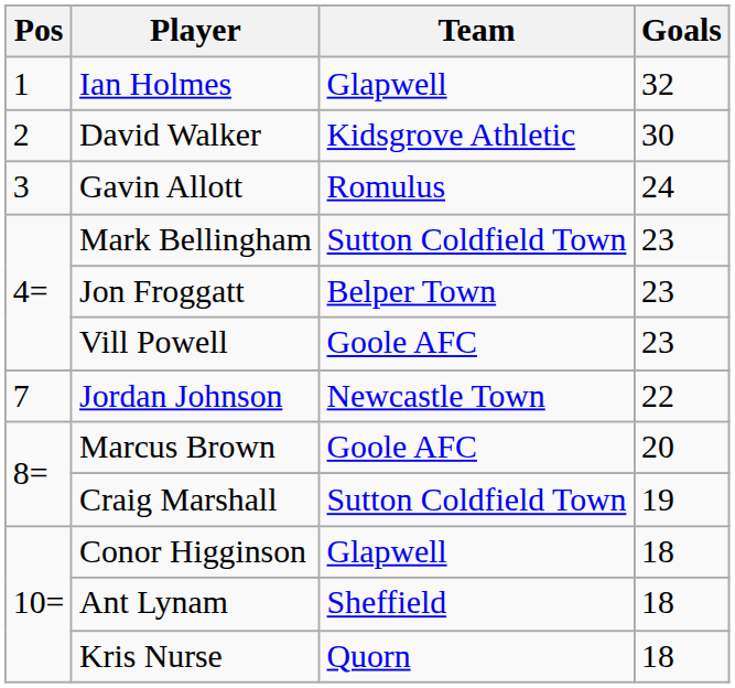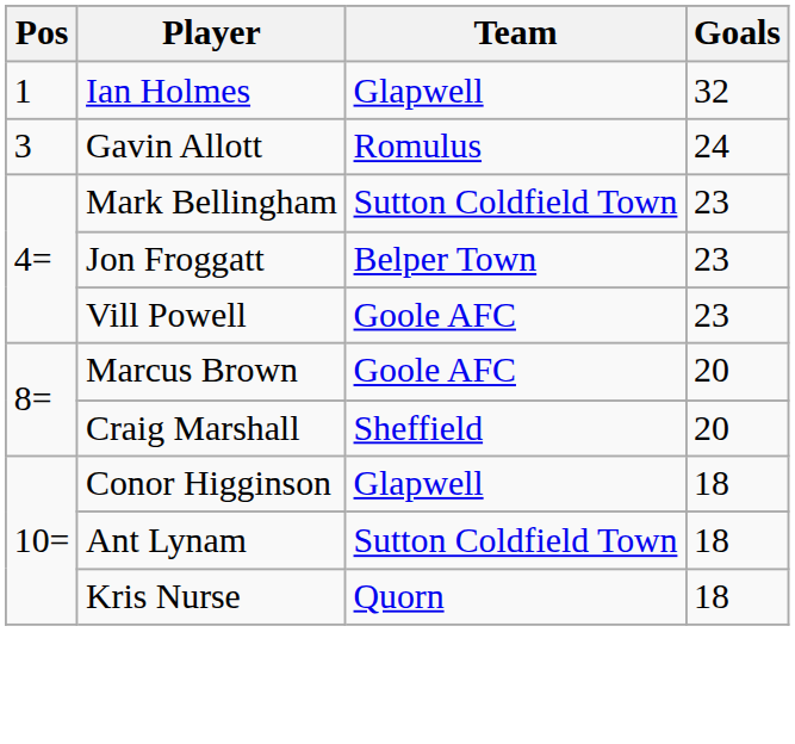- row: 2 | David Walker | Kidsgrove Athletic | 30
- row: 7 | Jordan Johnson | Newcastle Town | 22
Craig Marshall | Team: Sutton Coldfield Town -> Sheffield
Craig Marshall | Goals: 19 -> 20
Ant Lynam | Team: Sheffield -> Sutton Coldfield Town
